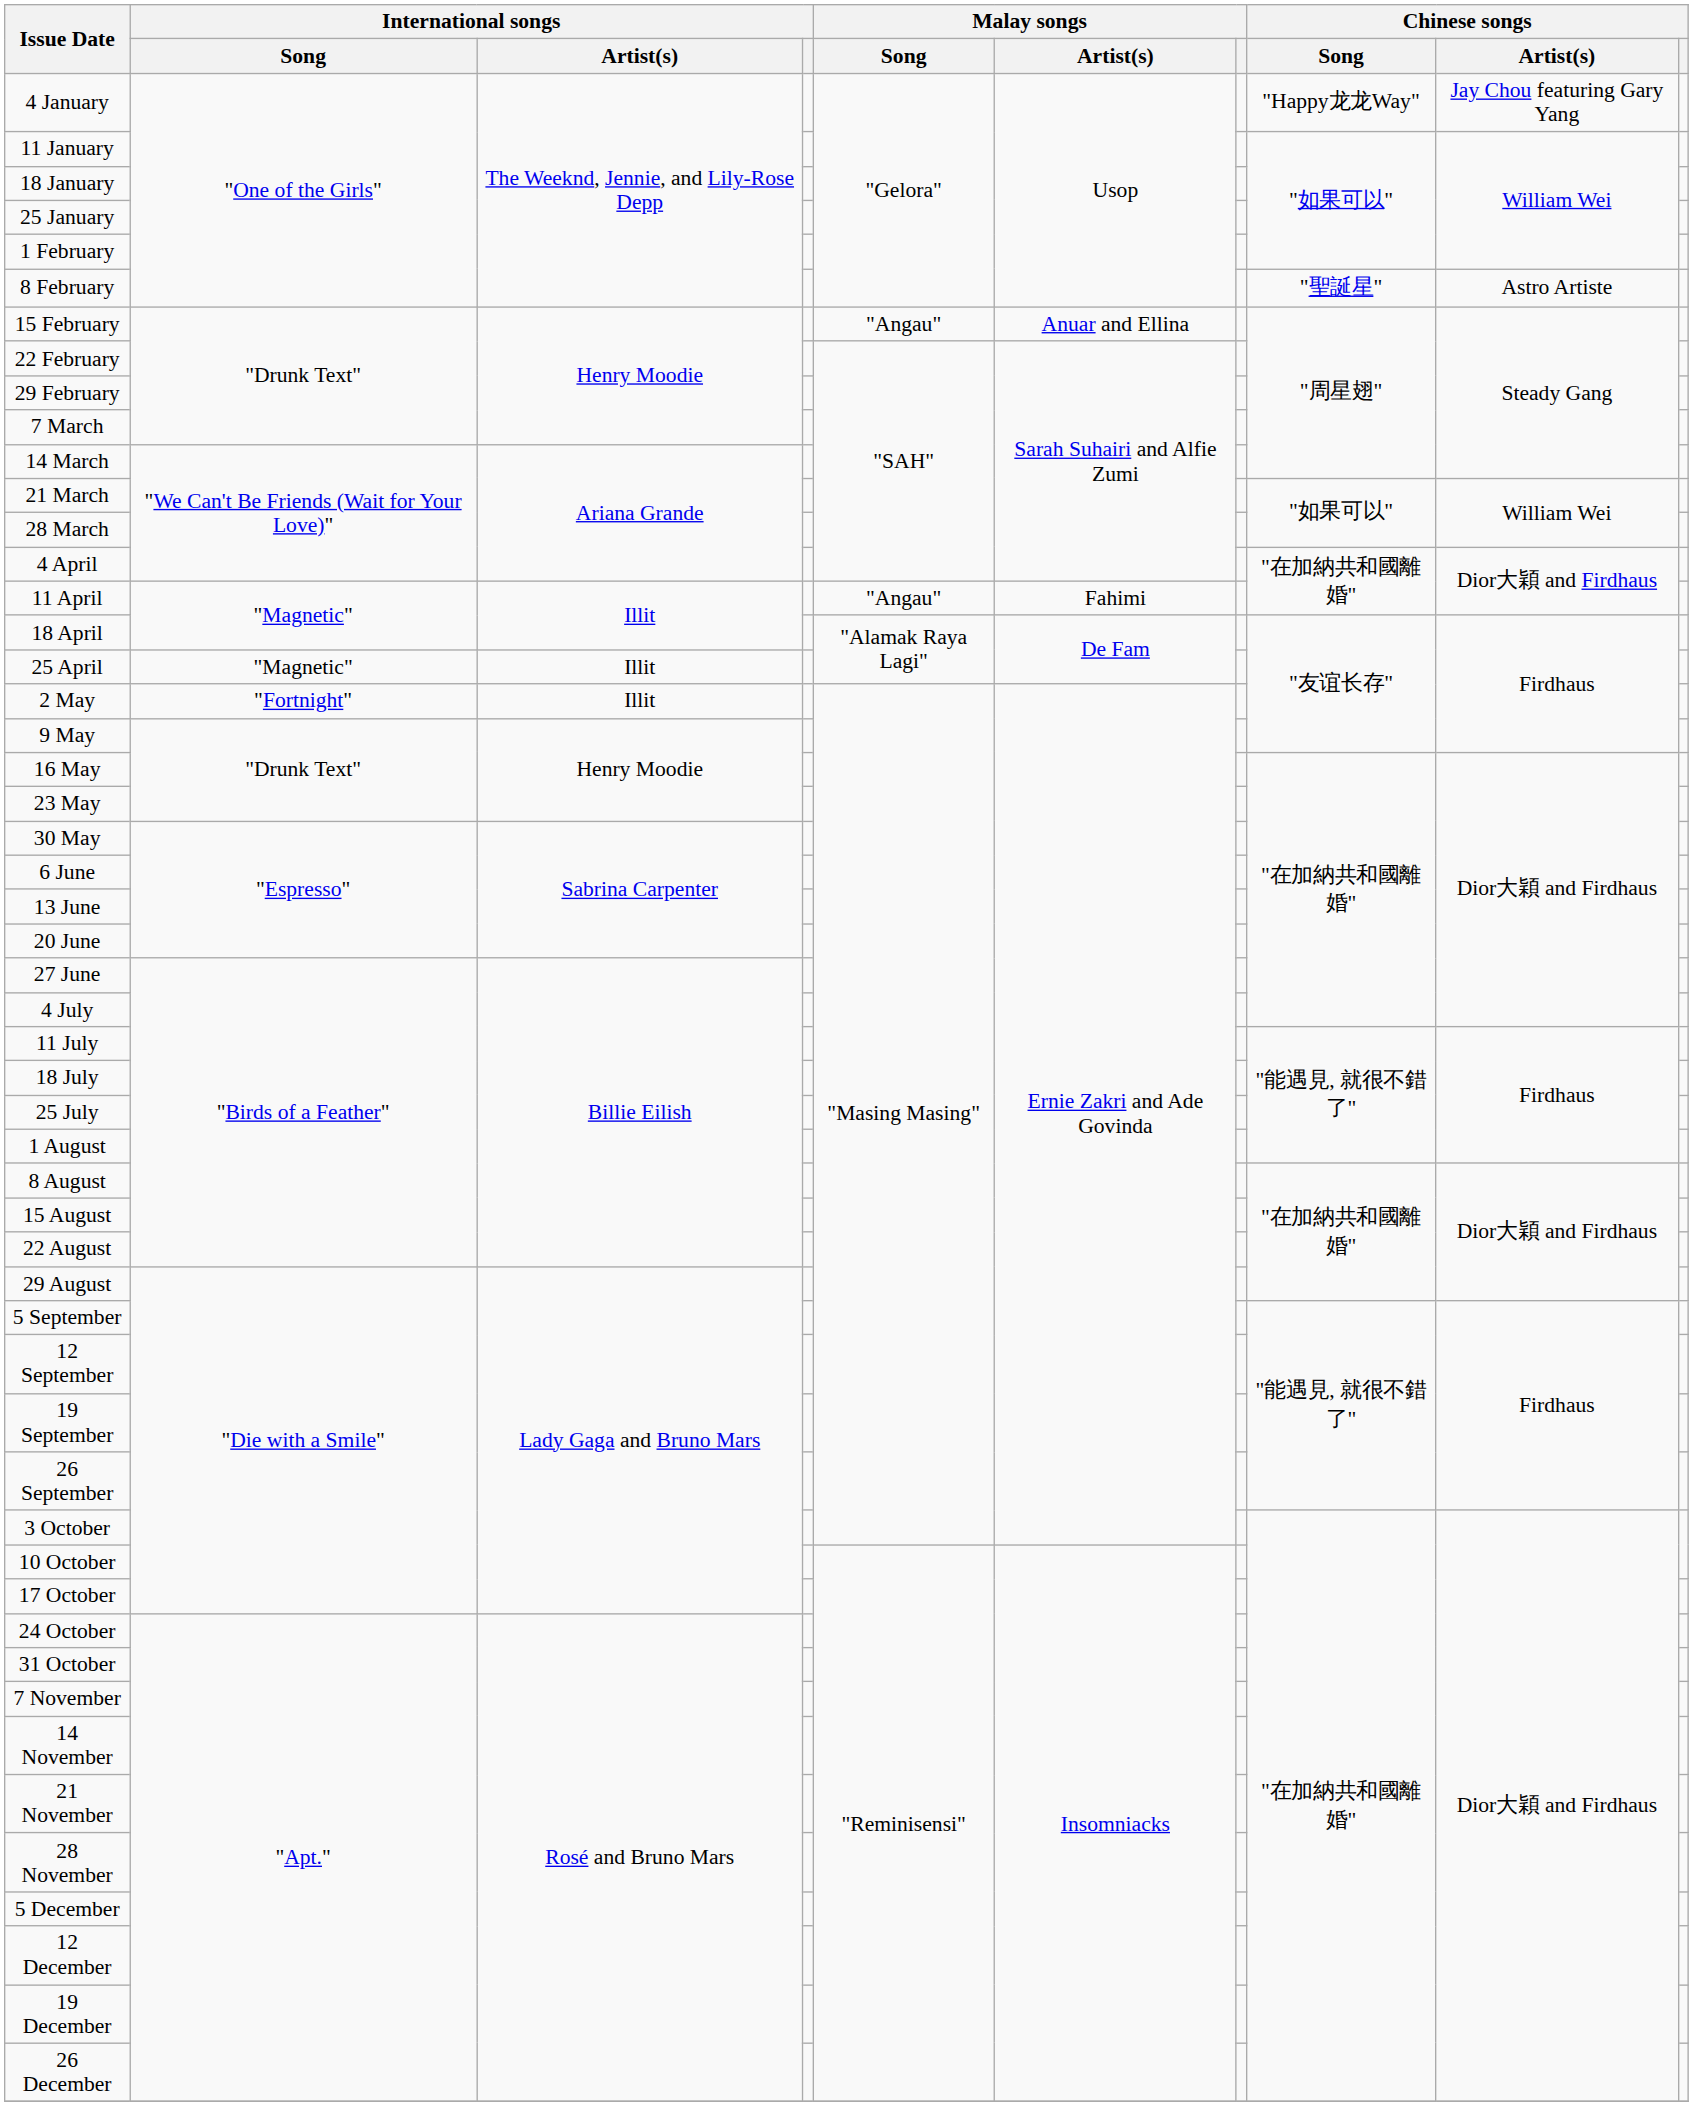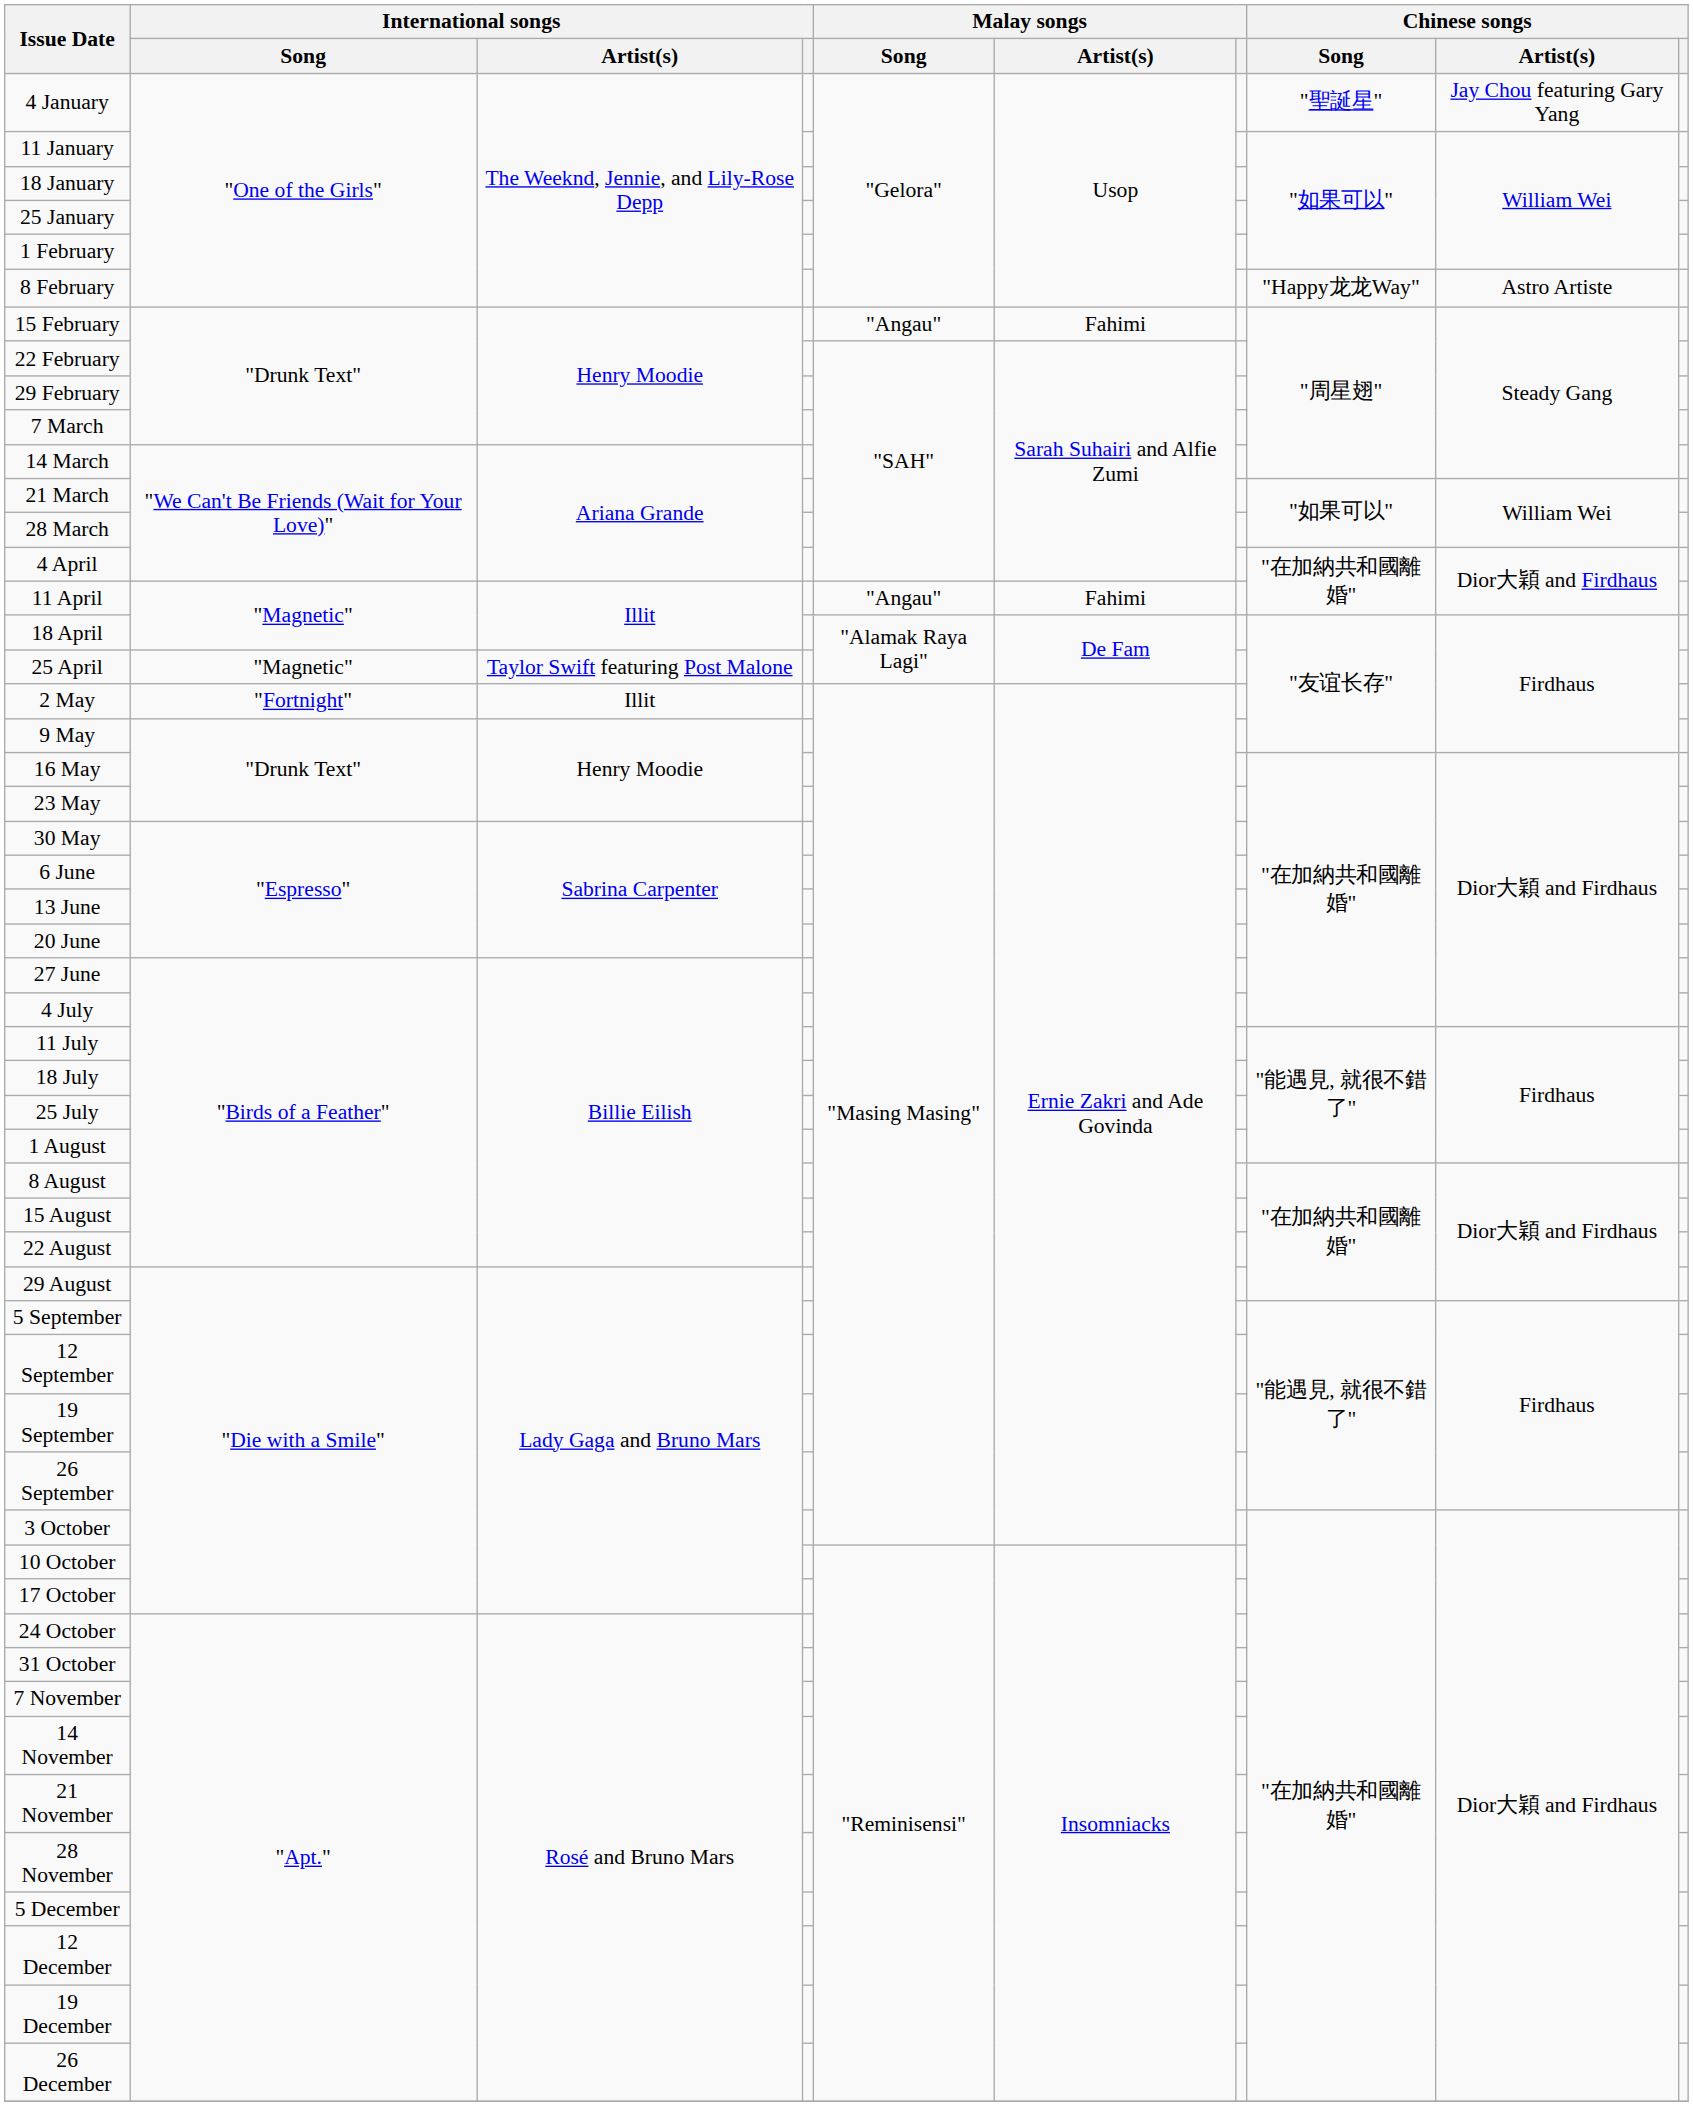4 January | Chinese songs / Song: "Happy龙龙Way" -> "聖誕星"
8 February | Chinese songs / Song: "聖誕星" -> "Happy龙龙Way"
15 February | Malay songs / Artist(s): Anuar and Ellina -> Fahimi
25 April | International songs / Artist(s): Illit -> Taylor Swift featuring Post Malone
